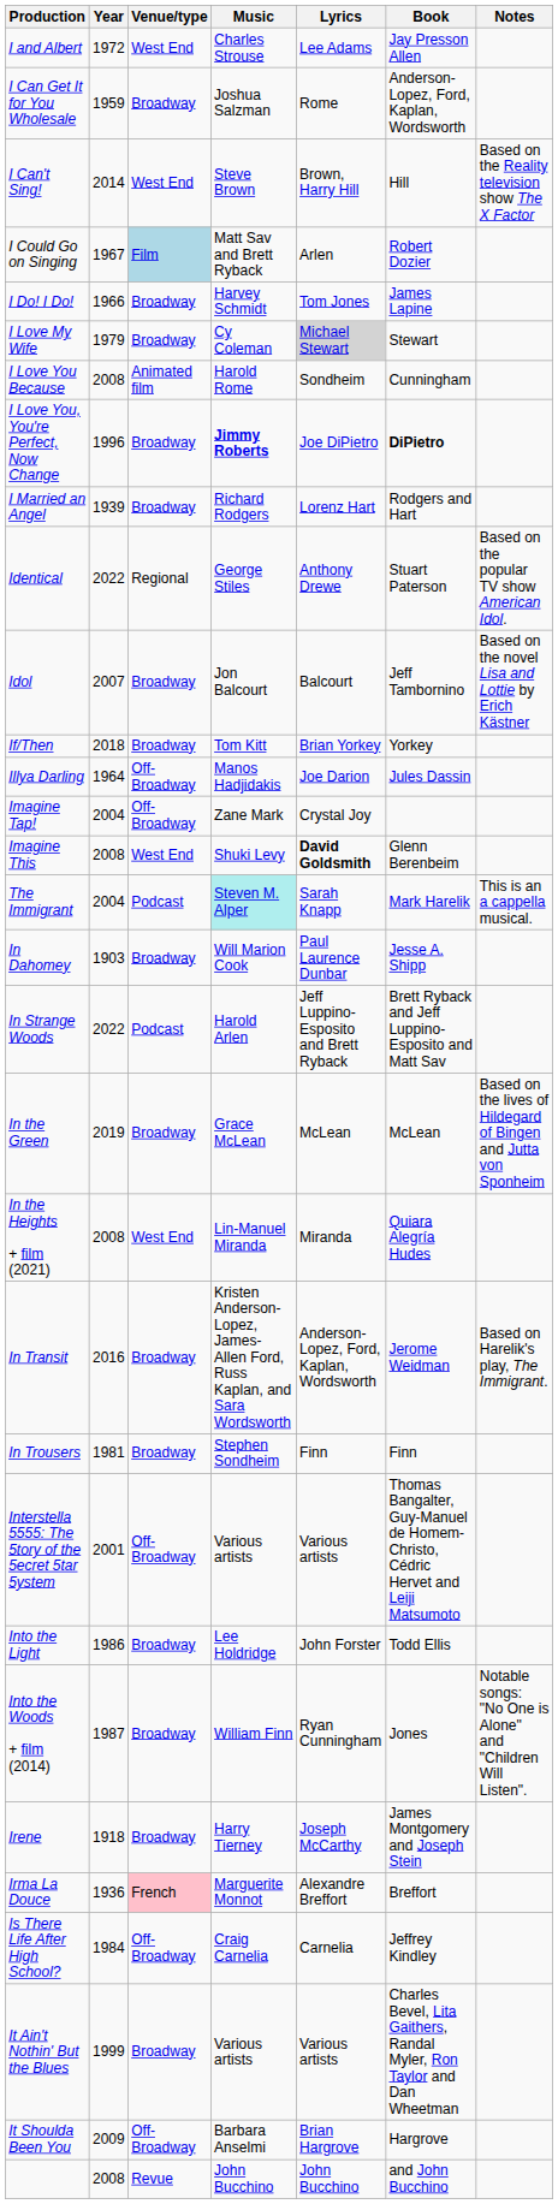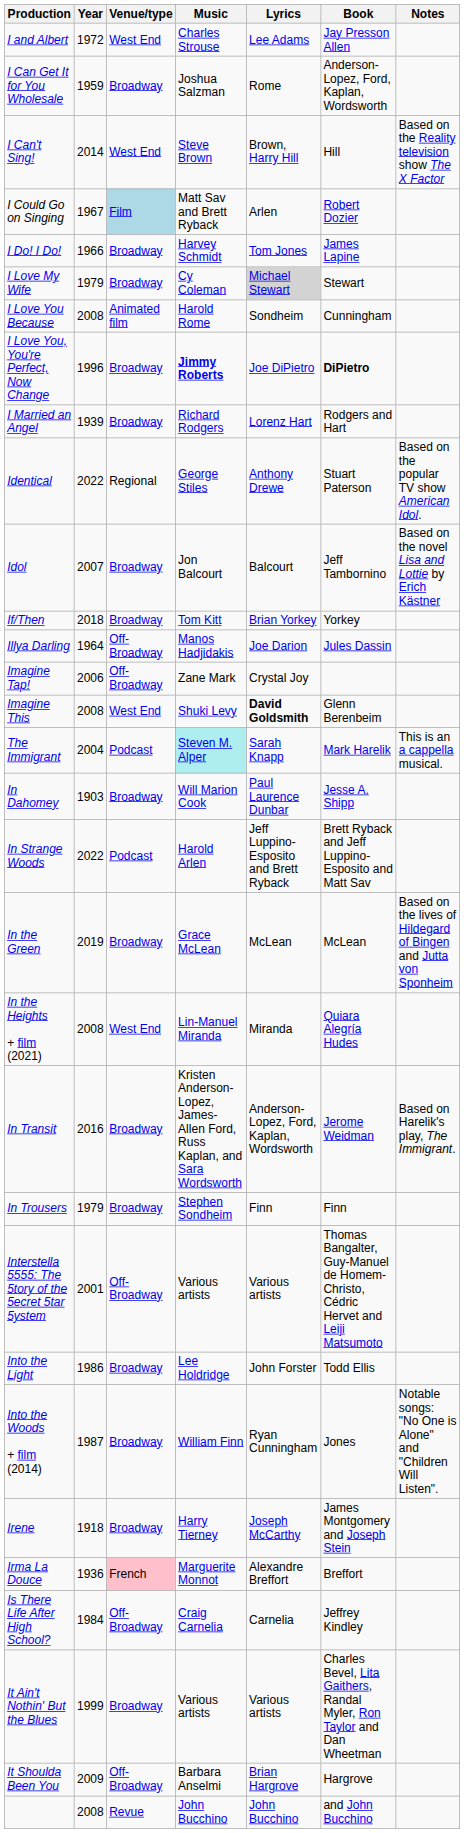Imagine Tap! | Year: 2004 -> 2006
In Trousers | Year: 1981 -> 1979
